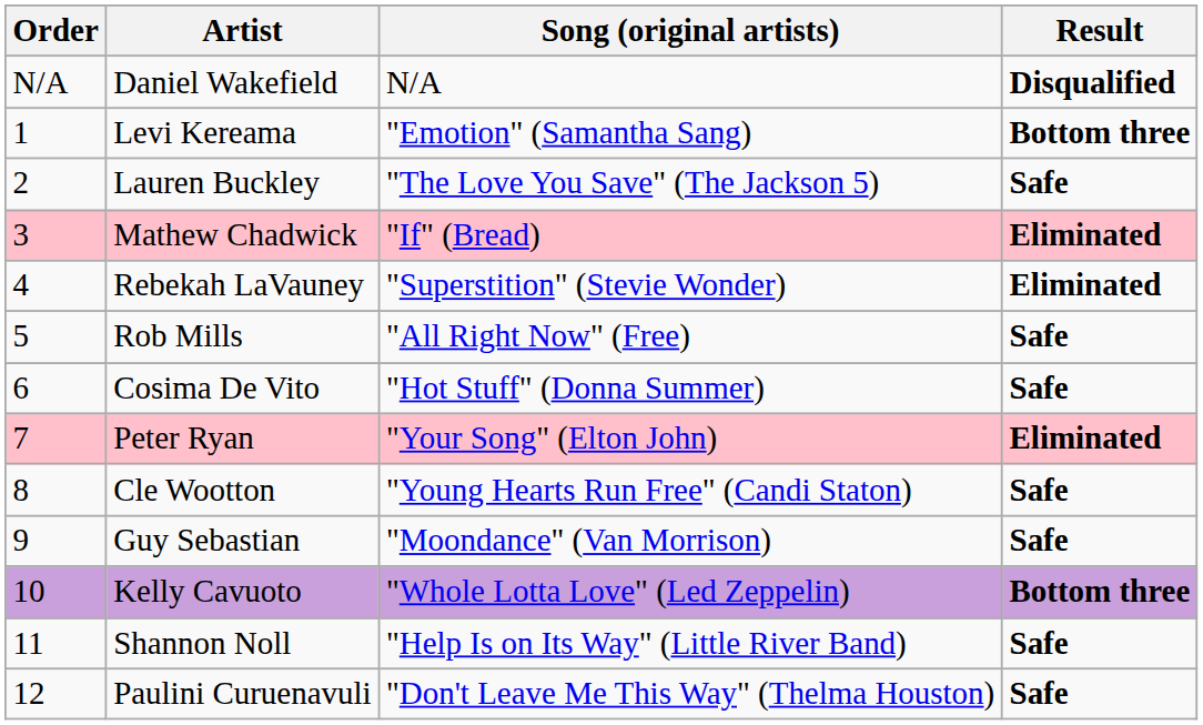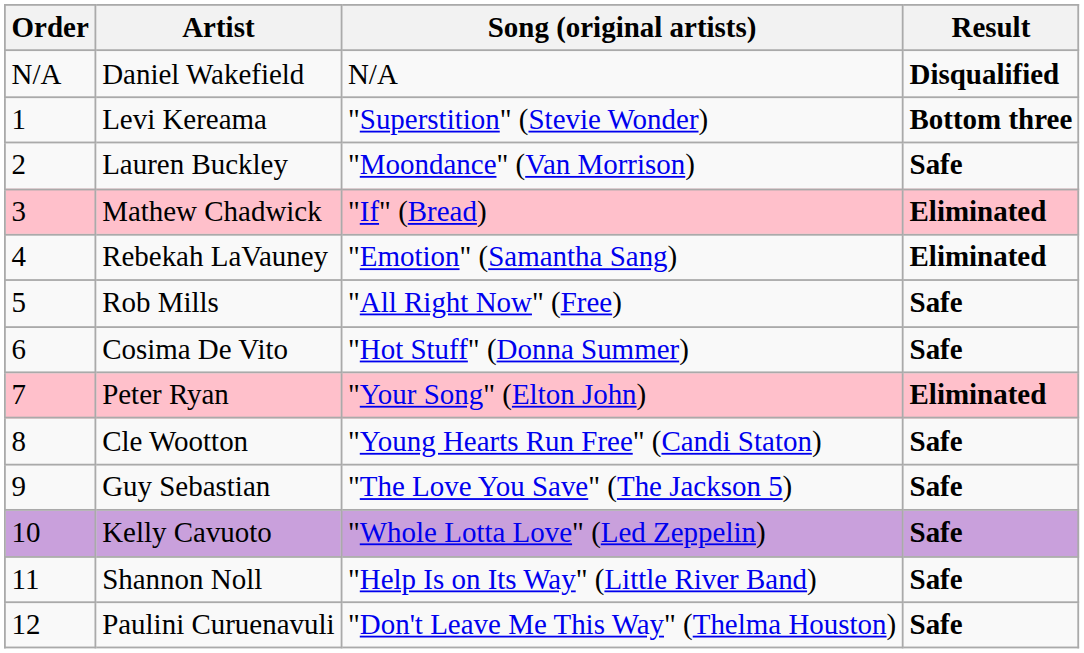Levi Kereama | Song (original artists): "Emotion" (Samantha Sang) -> "Superstition" (Stevie Wonder)
Lauren Buckley | Song (original artists): "The Love You Save" (The Jackson 5) -> "Moondance" (Van Morrison)
Rebekah LaVauney | Song (original artists): "Superstition" (Stevie Wonder) -> "Emotion" (Samantha Sang)
Guy Sebastian | Song (original artists): "Moondance" (Van Morrison) -> "The Love You Save" (The Jackson 5)
Kelly Cavuoto | Result: Bottom three -> Safe
